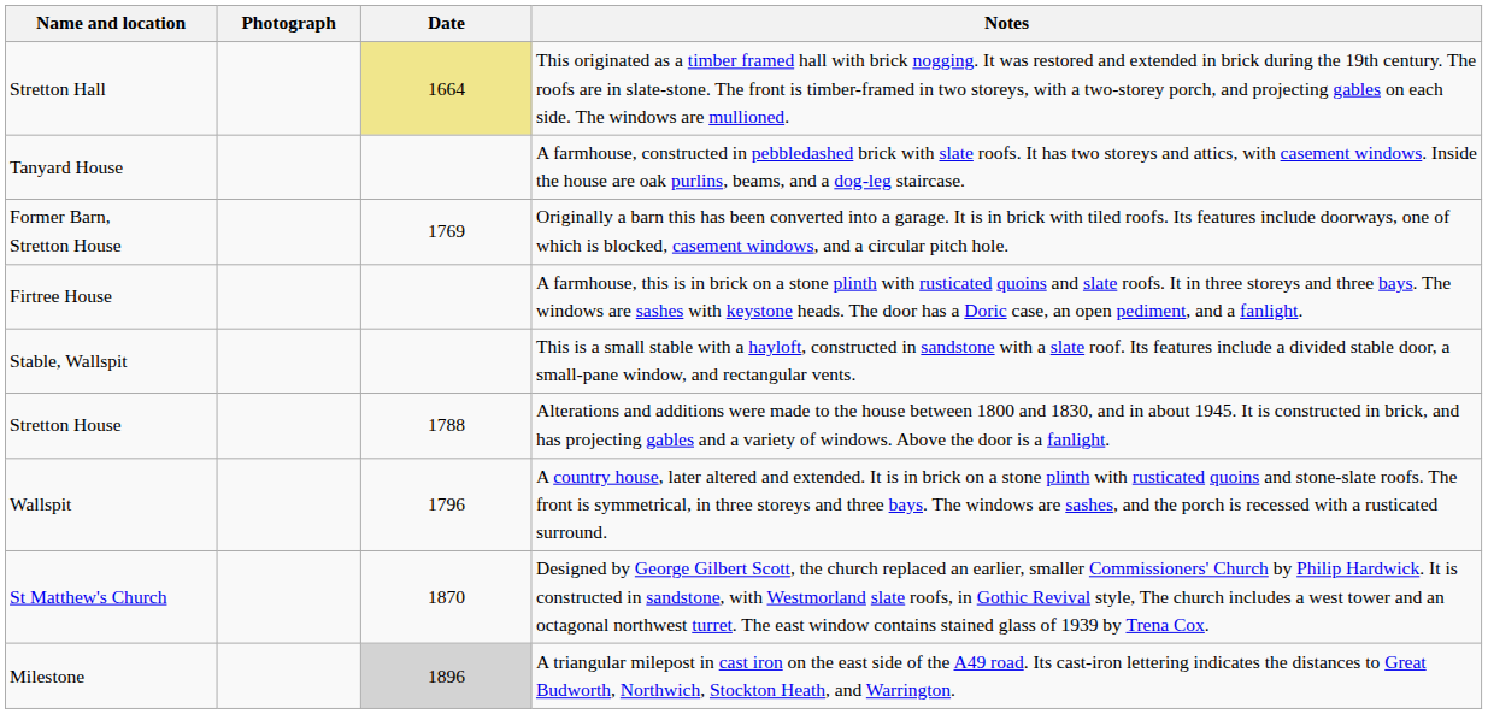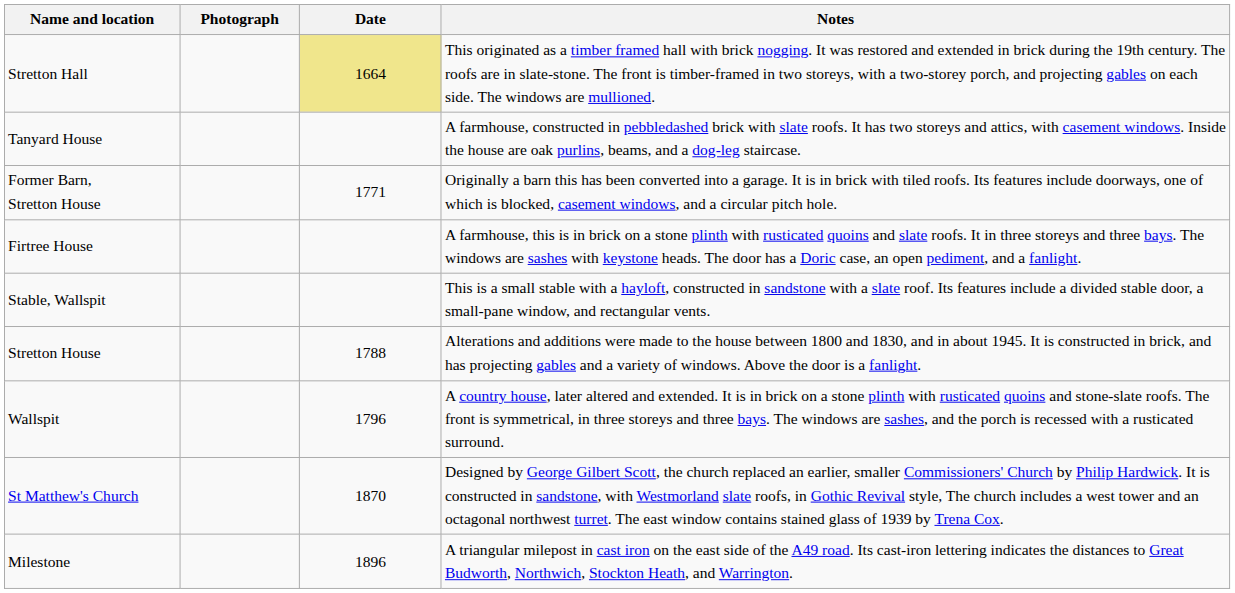Former Barn, Stretton House | Date: 1769 -> 1771
Milestone | Date: lightgrey background -> no background
